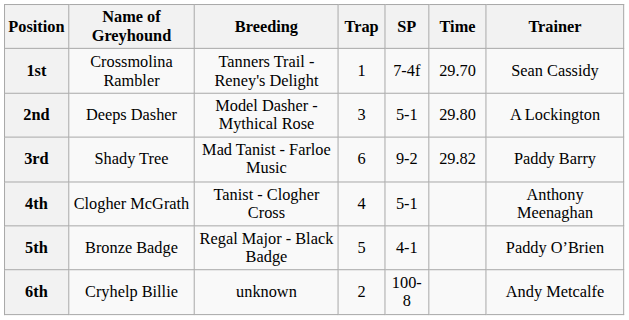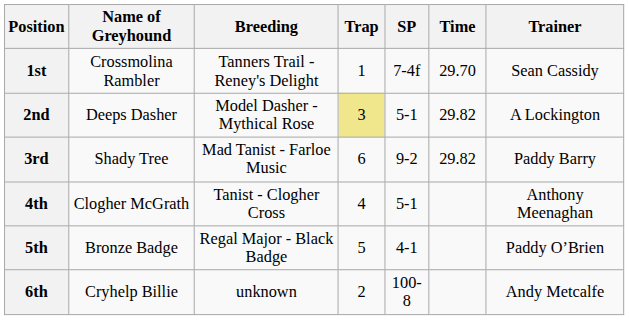2nd | Trap: no background -> khaki background
2nd | Time: 29.80 -> 29.82
